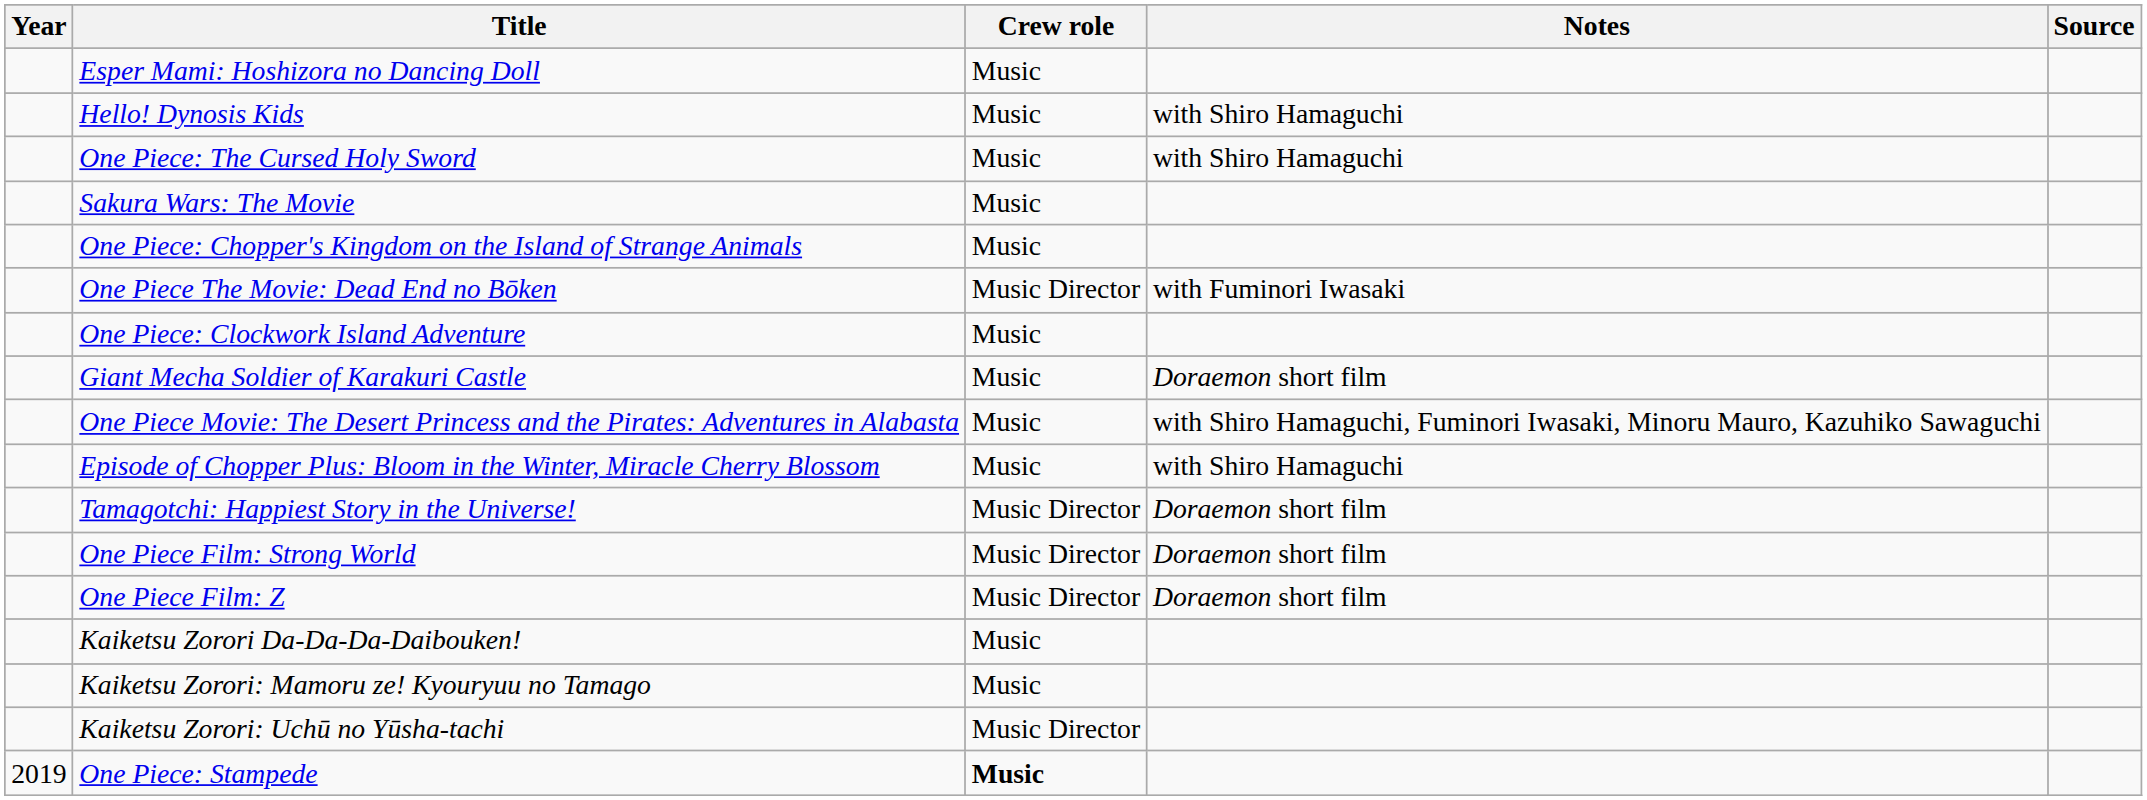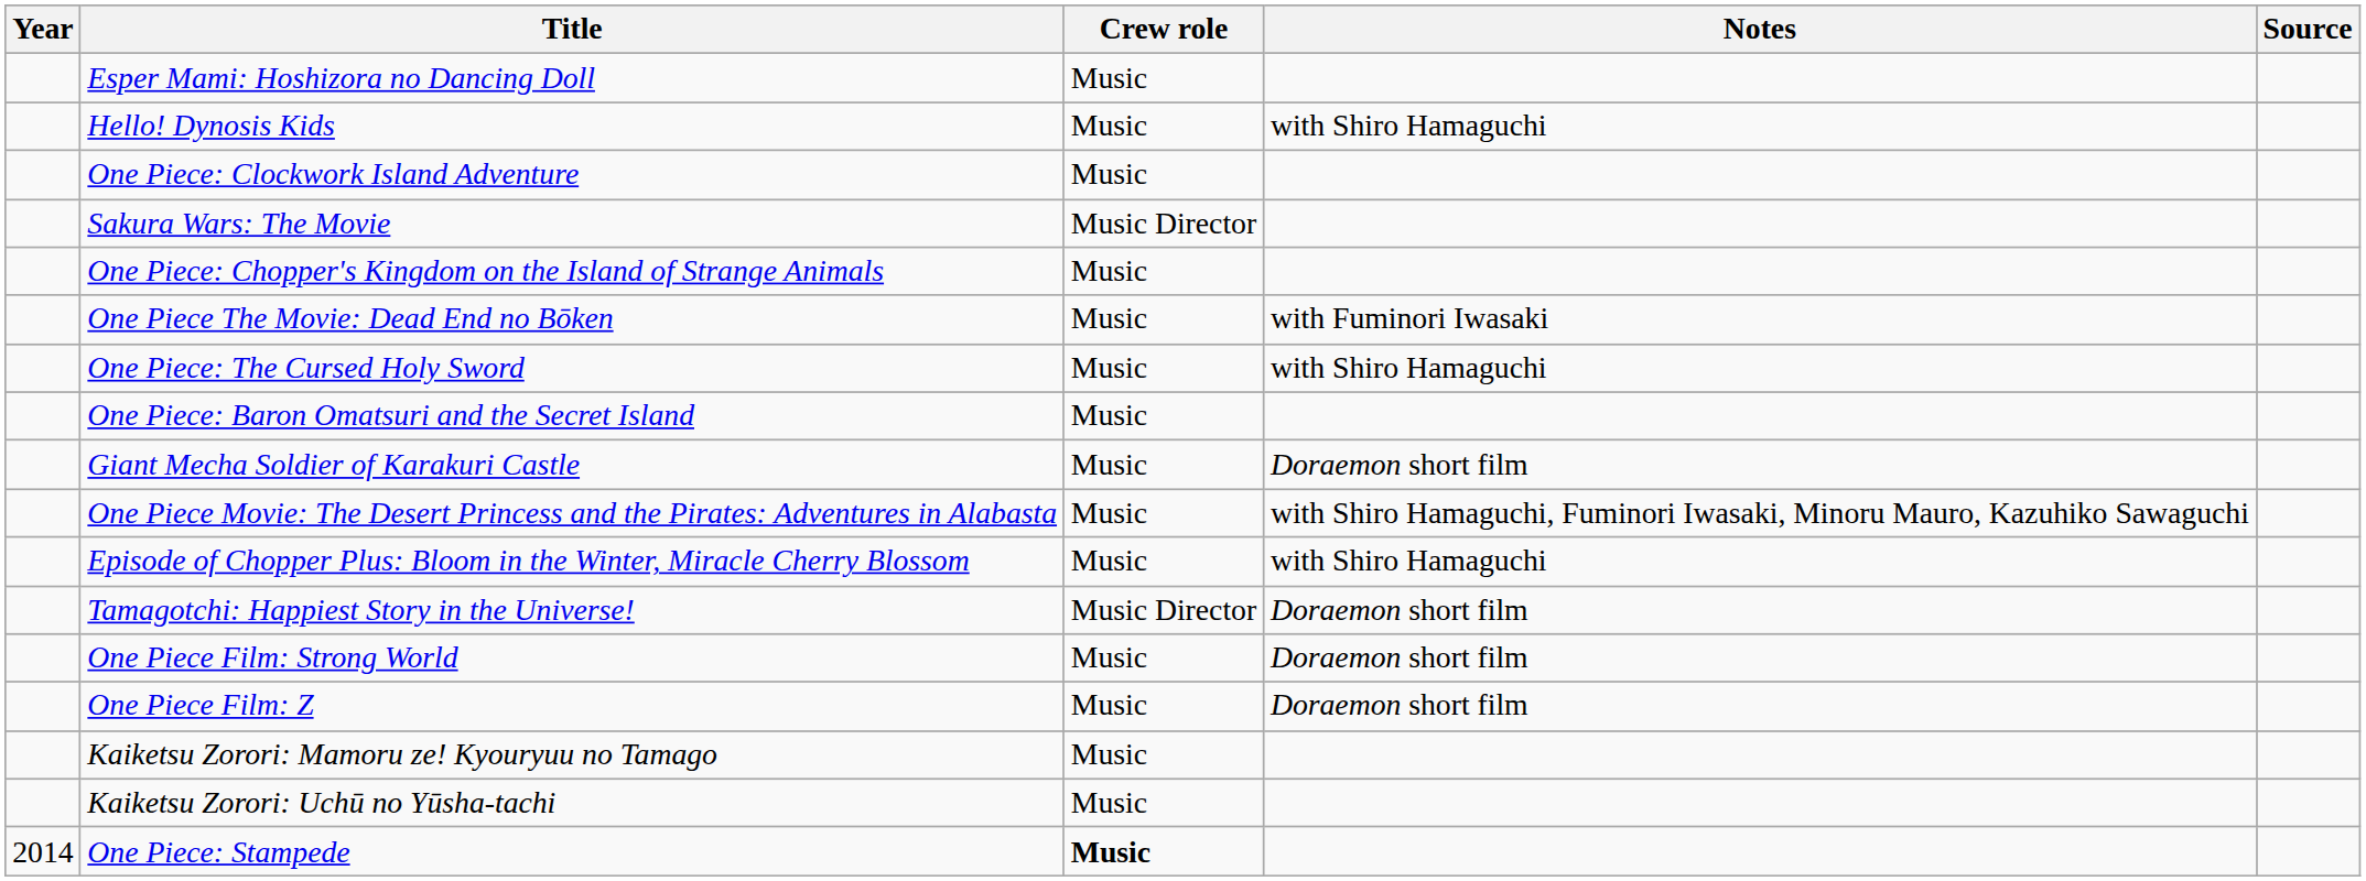rows swapped: One Piece: Clockwork Island Adventure <-> One Piece: The Cursed Holy Sword
Sakura Wars: The Movie | Crew role: Music -> Music Director
One Piece The Movie: Dead End no Bōken | Crew role: Music Director -> Music
+ row: One Piece: Baron Omatsuri and the Secret Island | Music
One Piece Film: Strong World | Crew role: Music Director -> Music
One Piece Film: Z | Crew role: Music Director -> Music
- row: Kaiketsu Zorori Da-Da-Da-Daibouken! | Music
Kaiketsu Zorori: Uchū no Yūsha-tachi | Crew role: Music Director -> Music
One Piece: Stampede | Year: 2019 -> 2014
